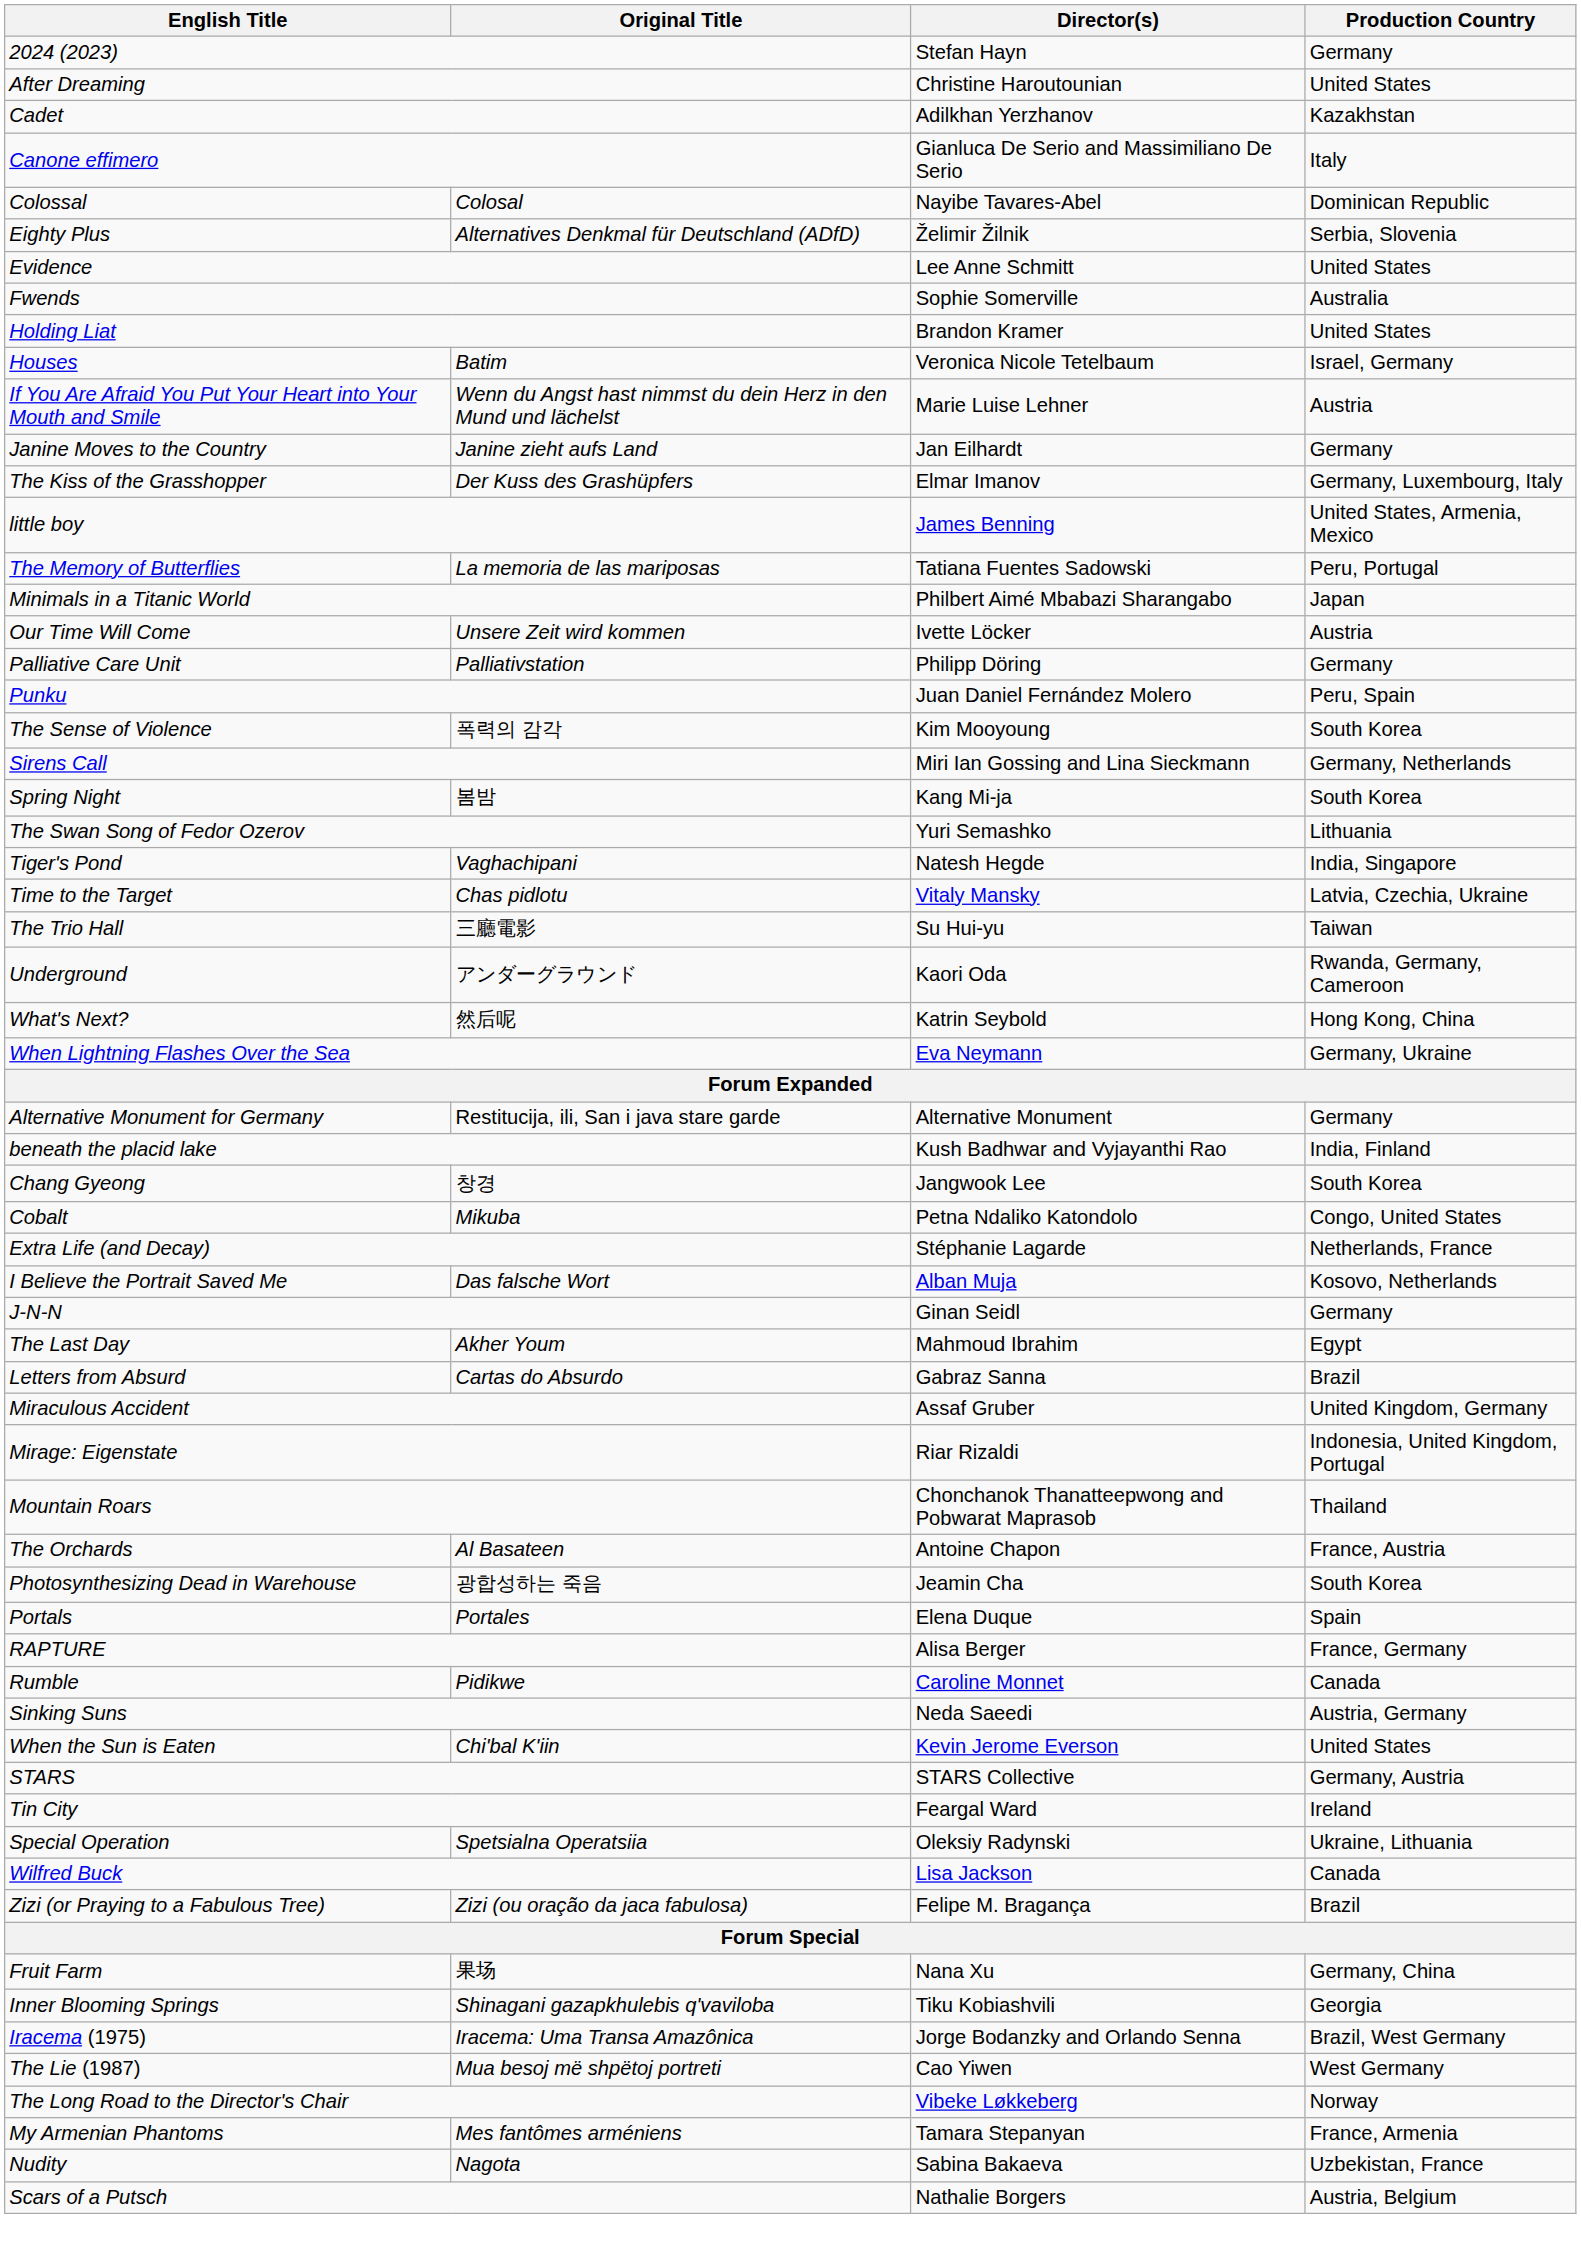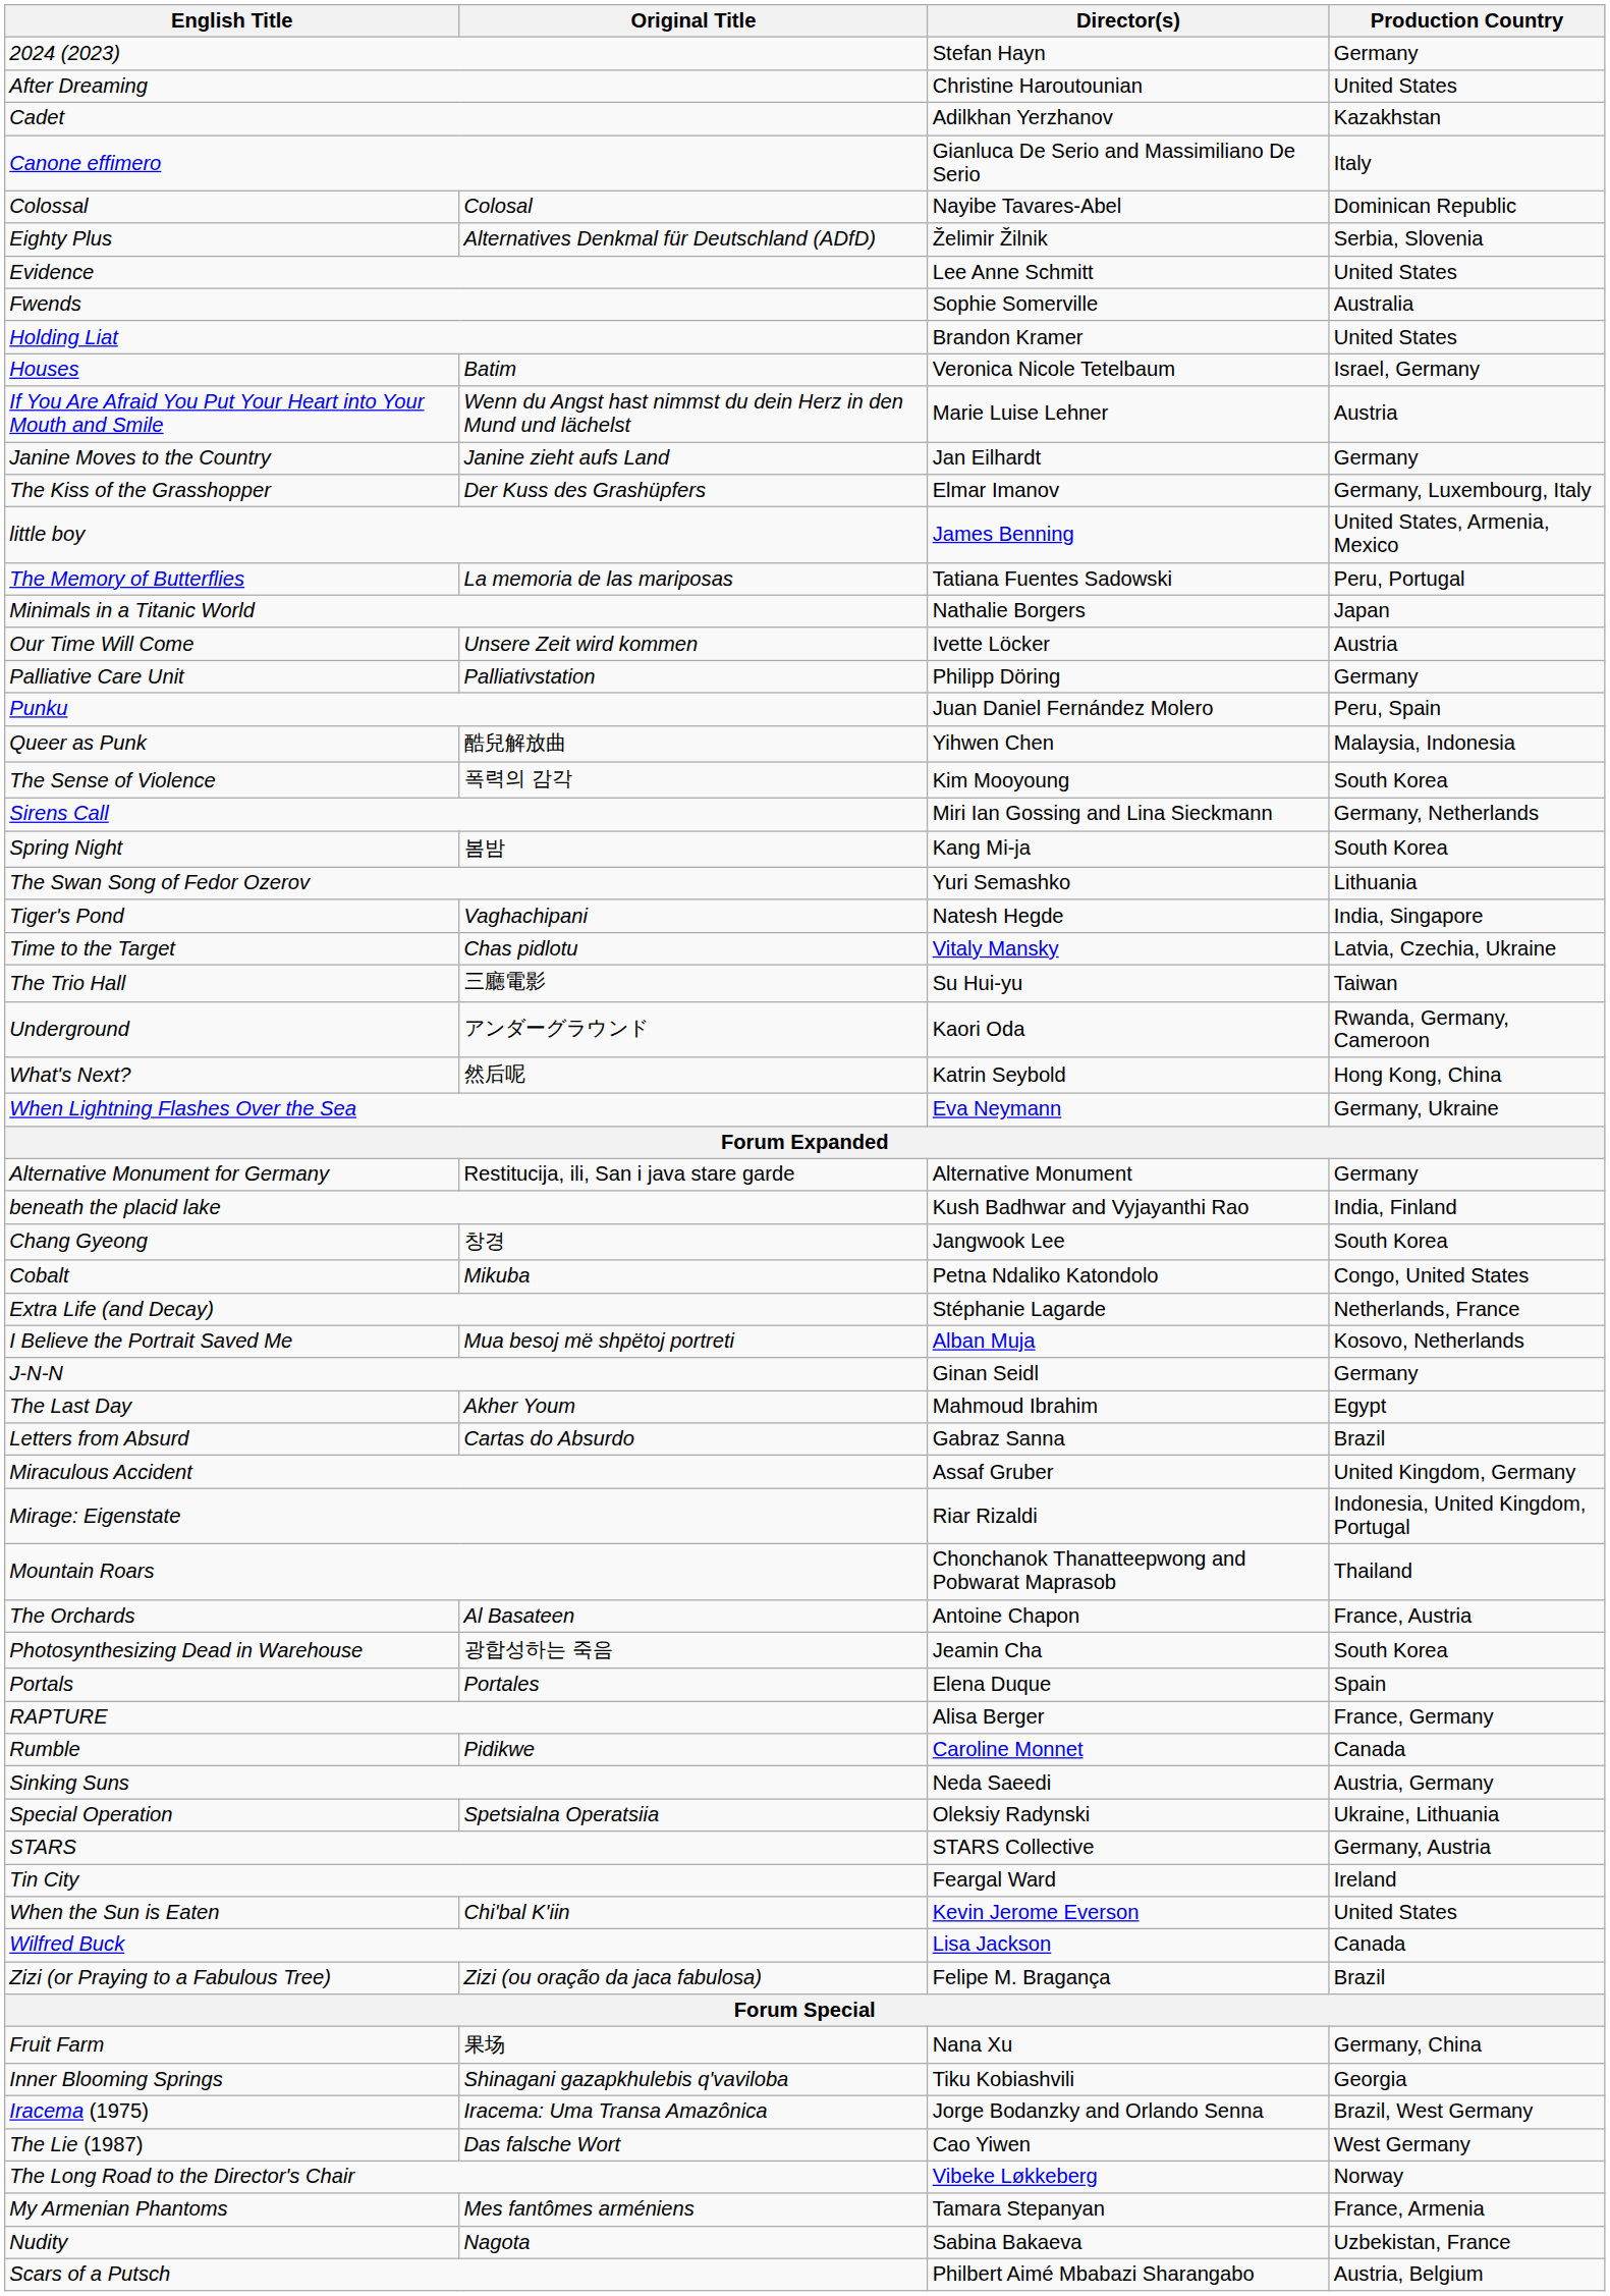Minimals in a Titanic World | Director(s): Philbert Aimé Mbabazi Sharangabo -> Nathalie Borgers
+ row: Queer as Punk | 酷兒解放曲 | Yihwen Chen | Malaysia, Indonesia
I Believe the Portrait Saved Me | Original Title: Das falsche Wort -> Mua besoj më shpëtoj portreti
rows swapped: Special Operation <-> When the Sun is Eaten
The Lie (1987) | Original Title: Mua besoj më shpëtoj portreti -> Das falsche Wort
Scars of a Putsch | Director(s): Nathalie Borgers -> Philbert Aimé Mbabazi Sharangabo
